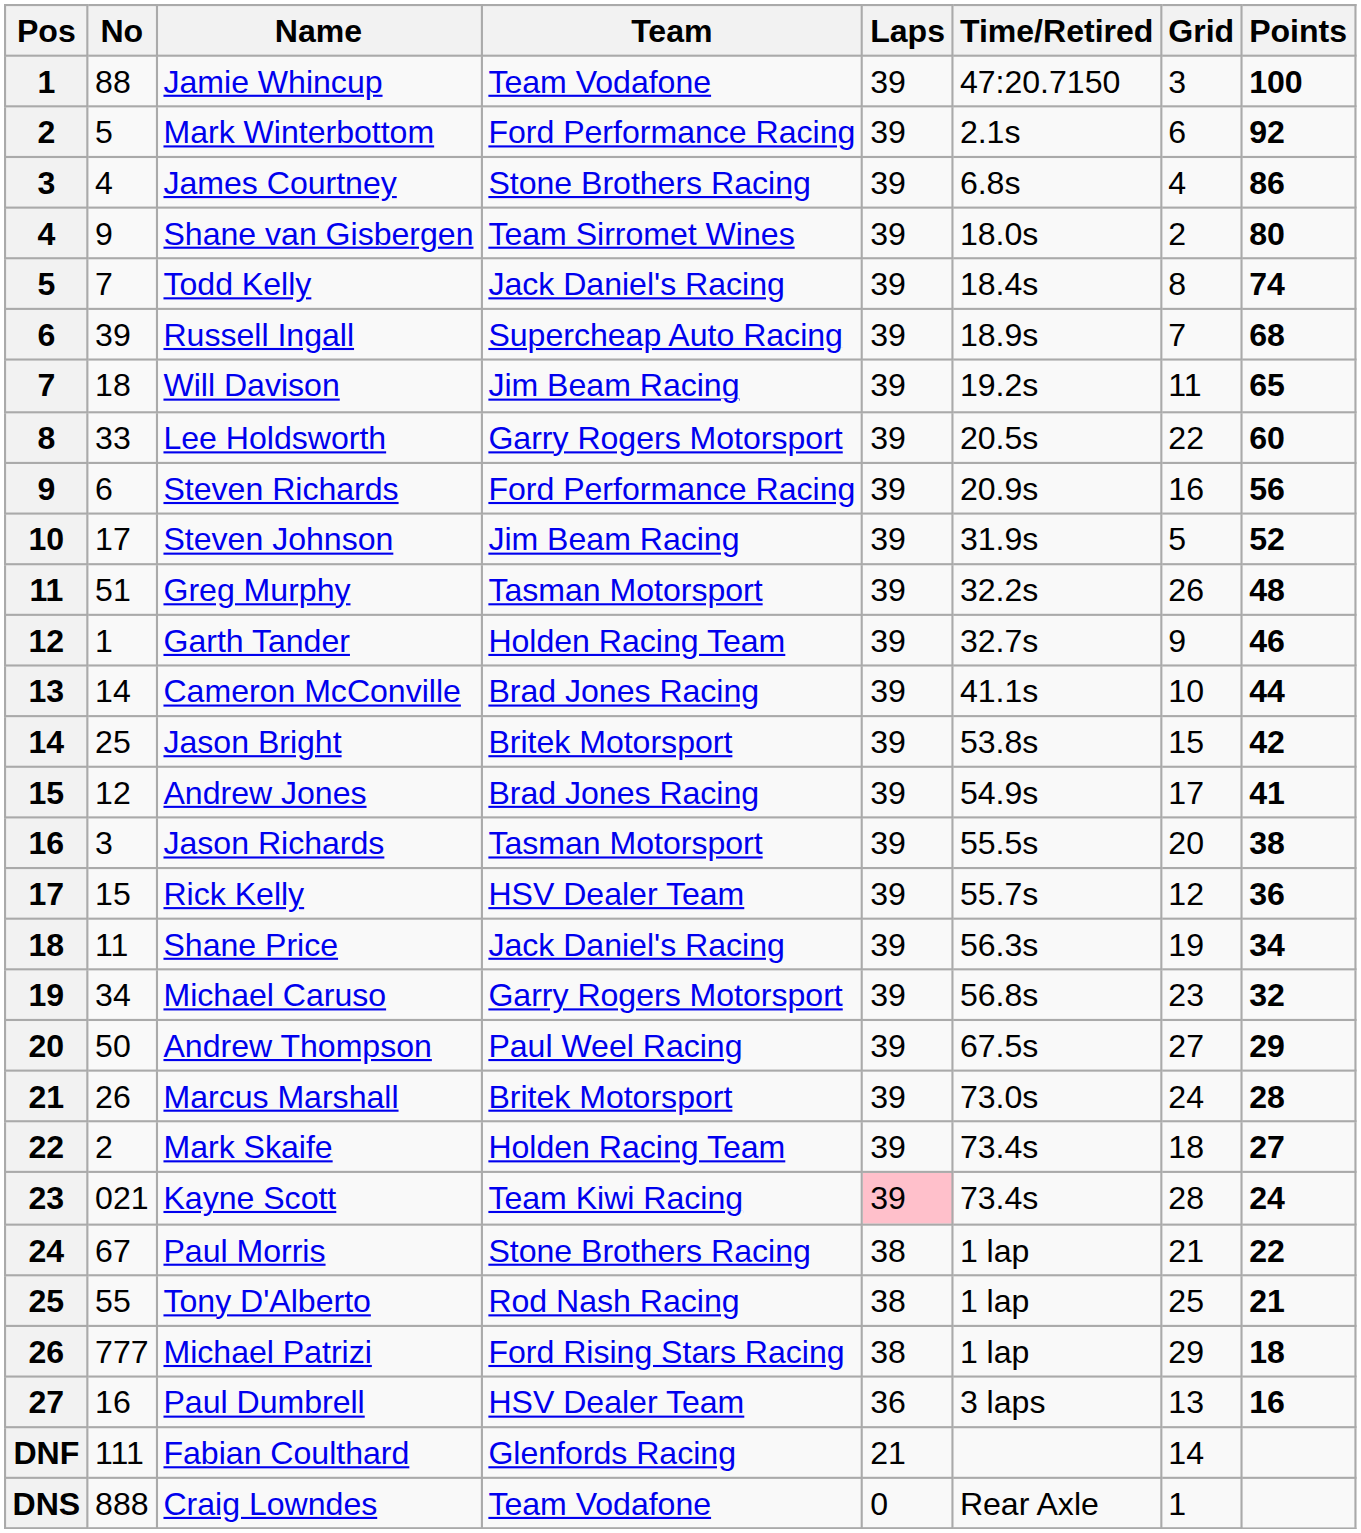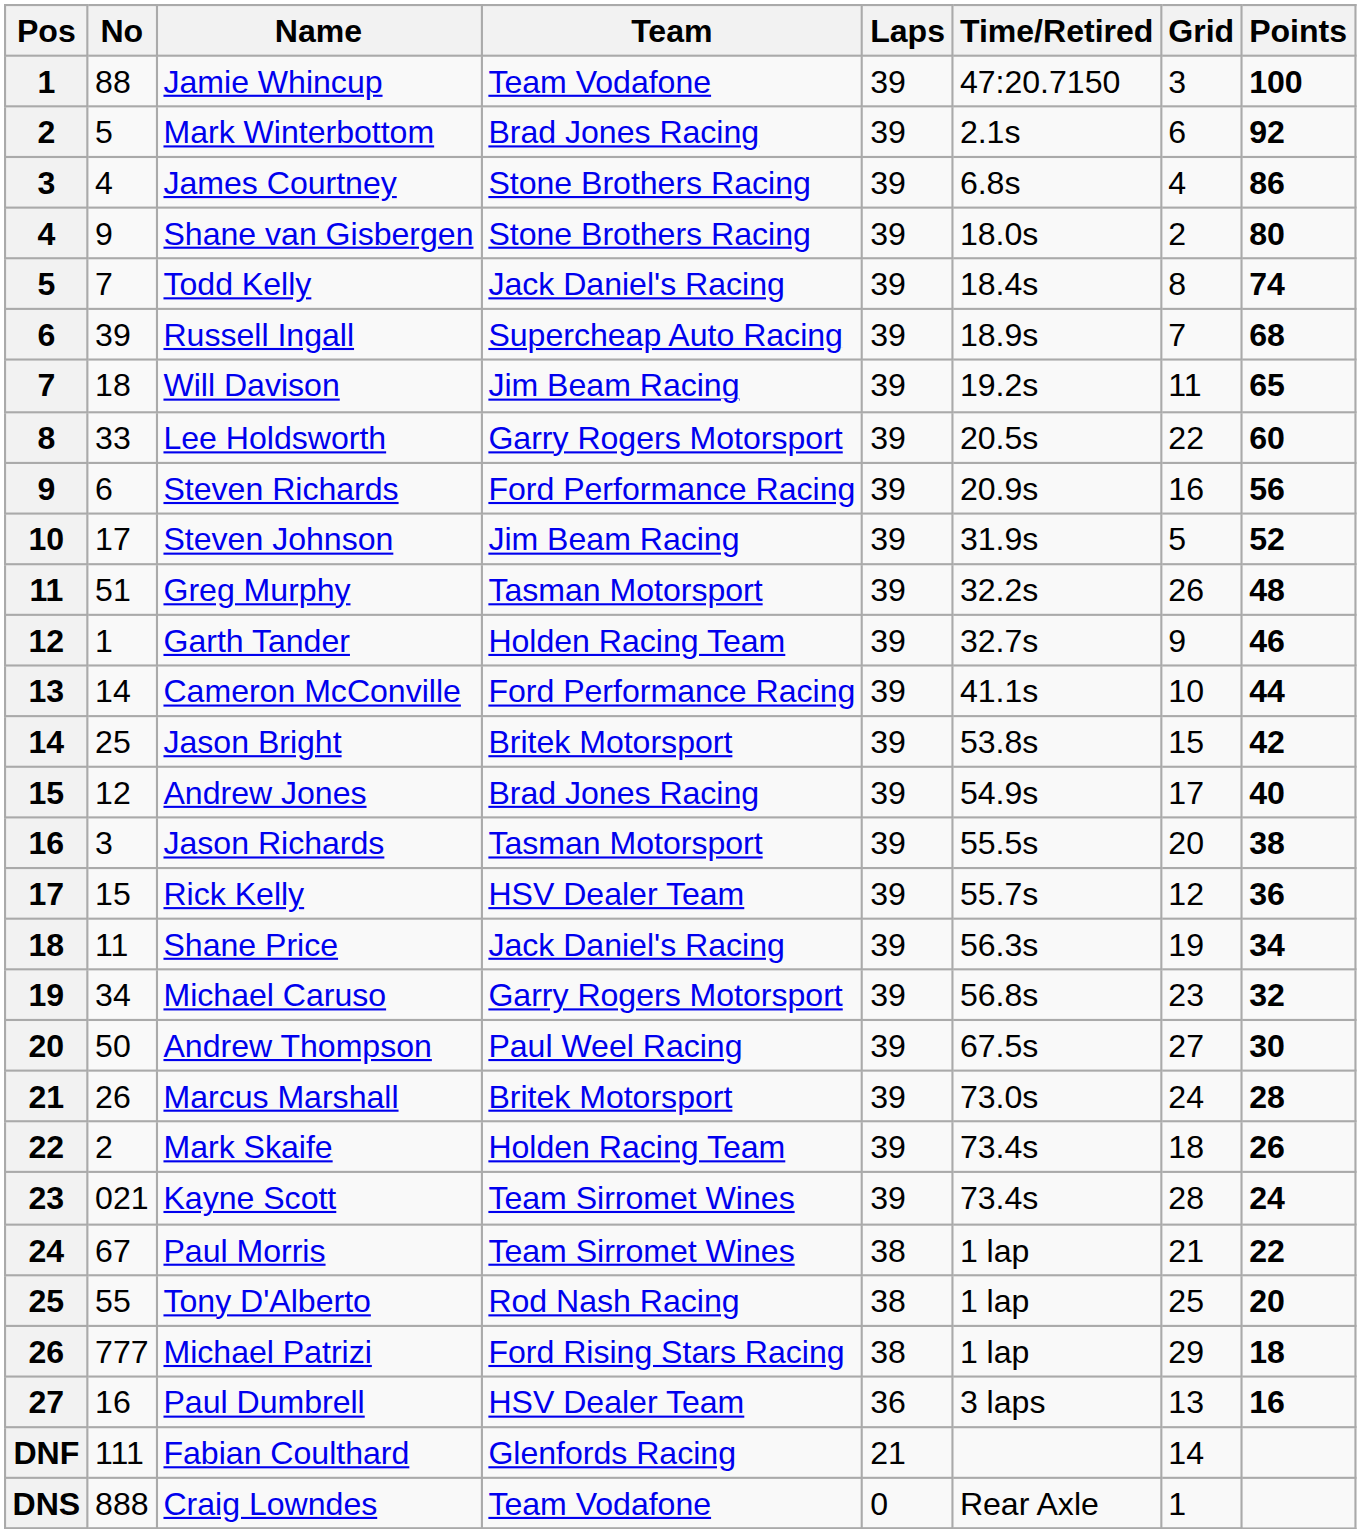Mark Winterbottom | Team: Ford Performance Racing -> Brad Jones Racing
Shane van Gisbergen | Team: Team Sirromet Wines -> Stone Brothers Racing
Cameron McConville | Team: Brad Jones Racing -> Ford Performance Racing
Andrew Jones | Points: 41 -> 40
Andrew Thompson | Points: 29 -> 30
Mark Skaife | Points: 27 -> 26
Kayne Scott | Team: Team Kiwi Racing -> Team Sirromet Wines
Kayne Scott | Laps: pink background -> no background
Paul Morris | Team: Stone Brothers Racing -> Team Sirromet Wines
Tony D'Alberto | Points: 21 -> 20
